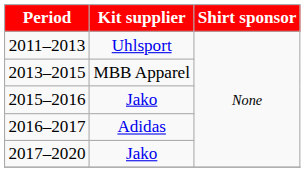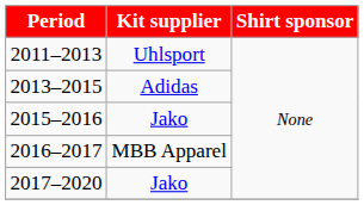2013–2015 | Kit supplier: MBB Apparel -> Adidas
2016–2017 | Kit supplier: Adidas -> MBB Apparel
